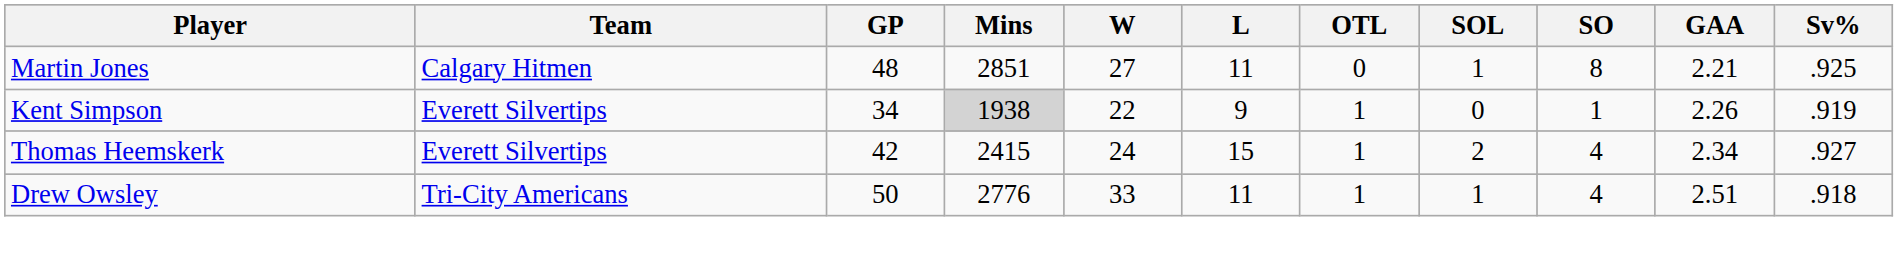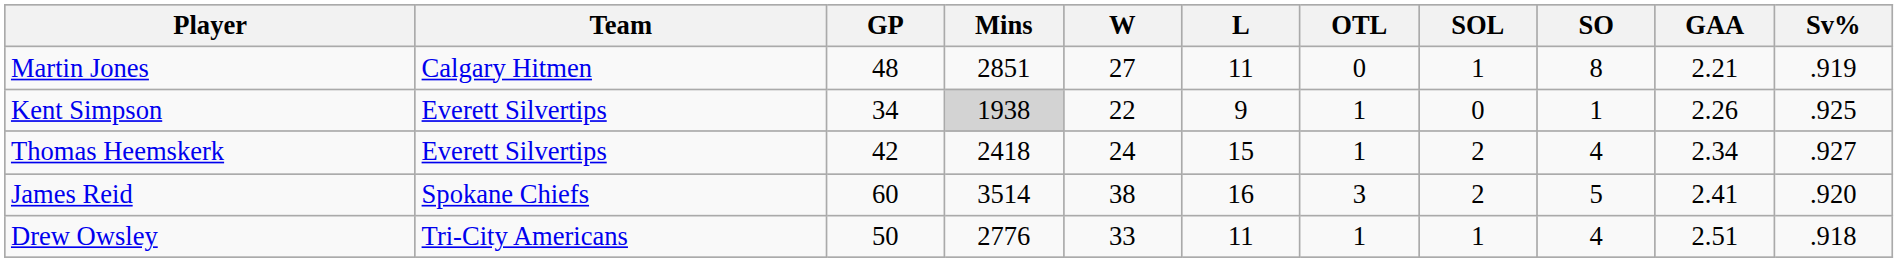Martin Jones | Sv%: .925 -> .919
Kent Simpson | Sv%: .919 -> .925
Thomas Heemskerk | Mins: 2415 -> 2418
+ row: James Reid | Spokane Chiefs | 60 | 3514 | 38 | 16 | 3 | 2 | 5 | 2.41 | .920
